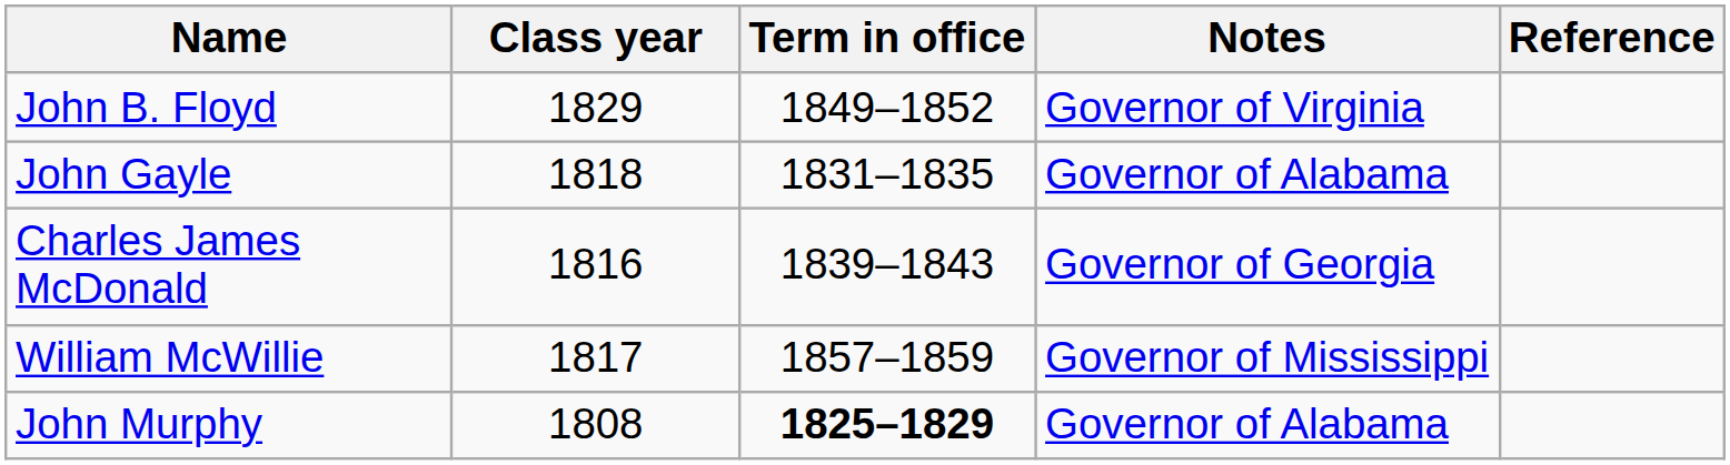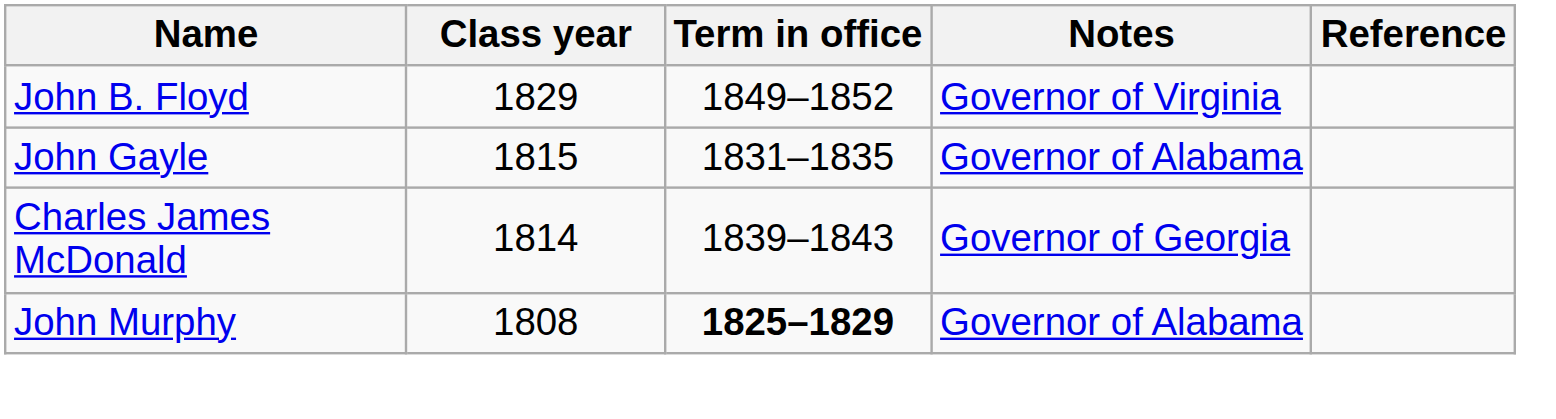John Gayle | Class year: 1818 -> 1815
Charles James McDonald | Class year: 1816 -> 1814
- row: William McWillie | 1817 | 1857–1859 | Governor of Mississippi
